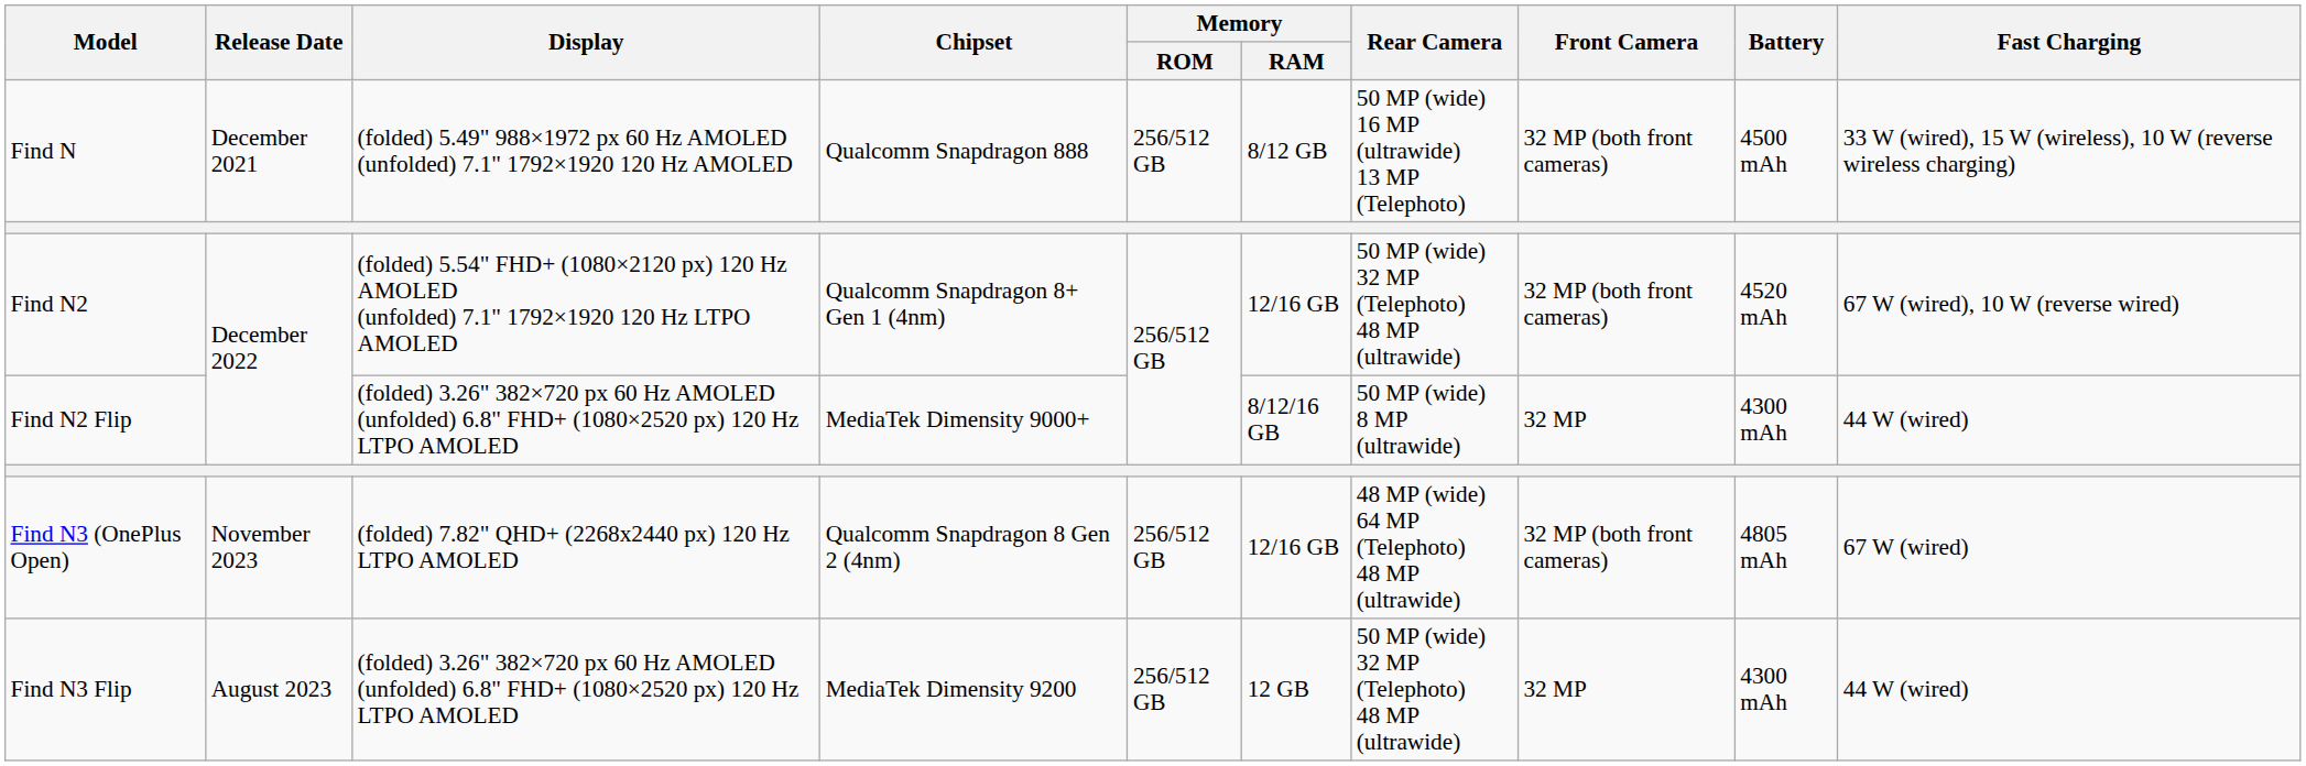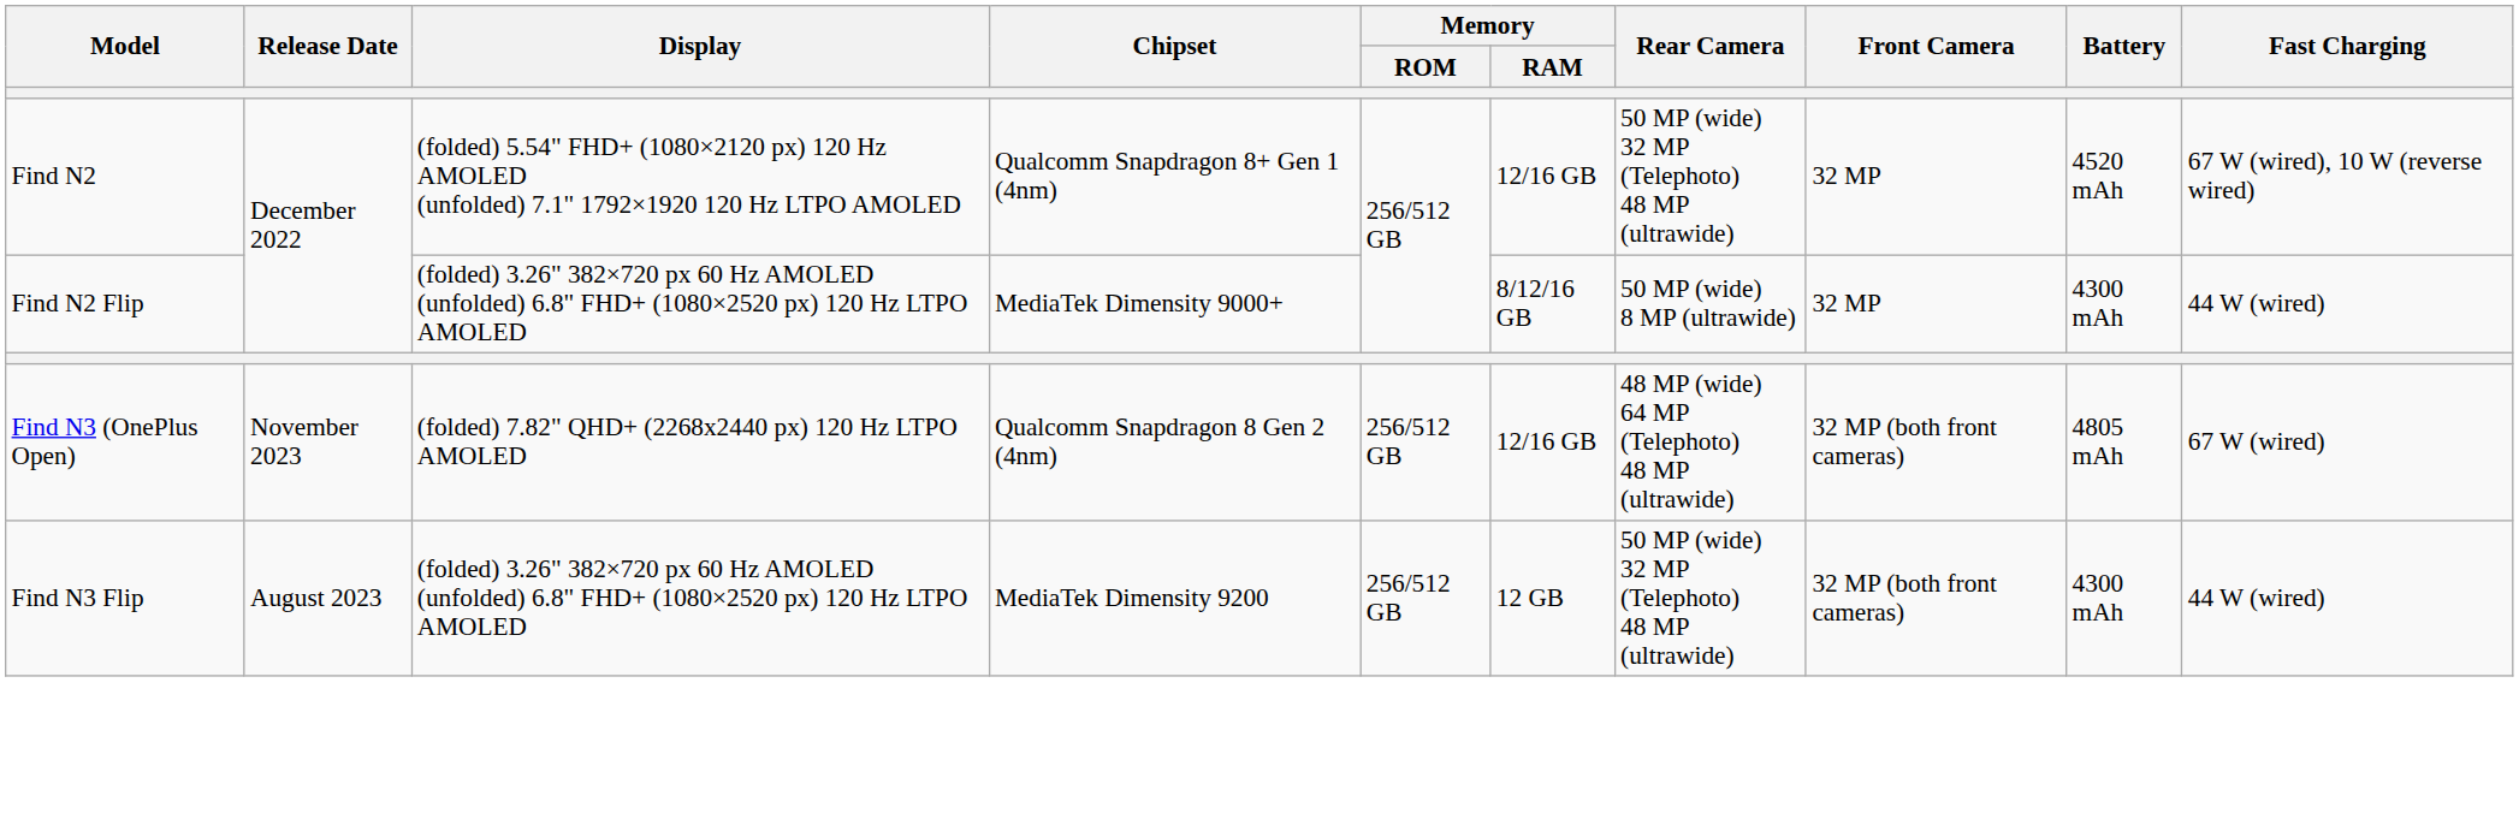- row: Find N | December 2021 | (folded) 5.49" 988×1972 px 60 Hz AMOLED (unfolded) 7.1" 1792×1920 120 Hz AMOLED | Qualcomm Snapdragon 888 | 256/512 GB | 8/12 GB | 50 MP (wide) 16 MP (ultrawide) 13 MP (Telephoto) | 32 MP (both front cameras) | 4500 mAh | 33 W (wired), 15 W (wireless), 10 W (reverse wireless charging)
Find N2 | Front Camera: 32 MP (both front cameras) -> 32 MP
Find N3 Flip | Front Camera: 32 MP -> 32 MP (both front cameras)
